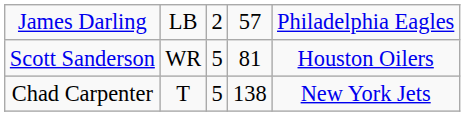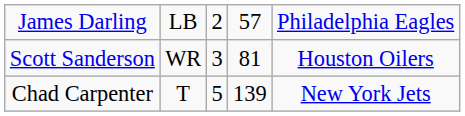Scott Sanderson | column 3: 5 -> 3
Chad Carpenter | column 4: 138 -> 139
